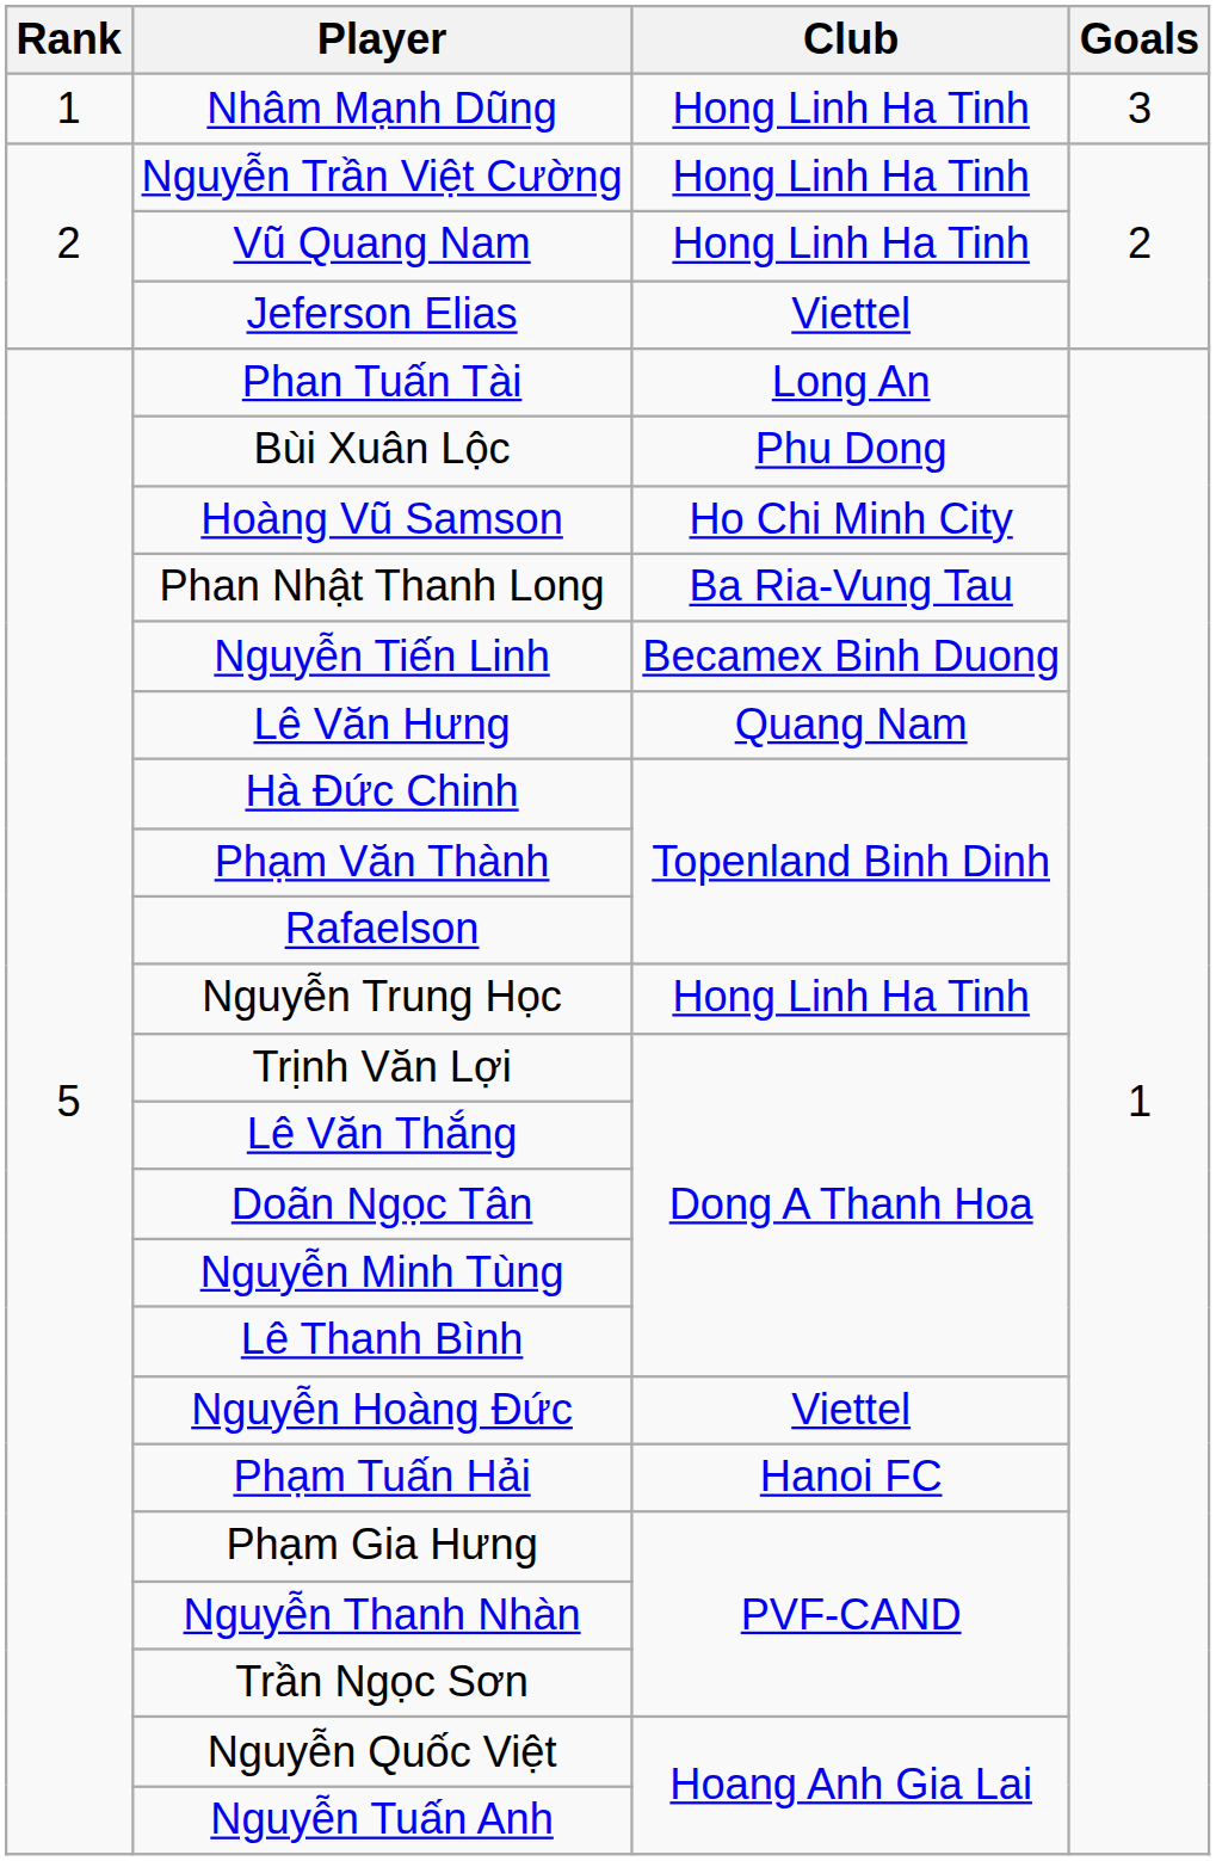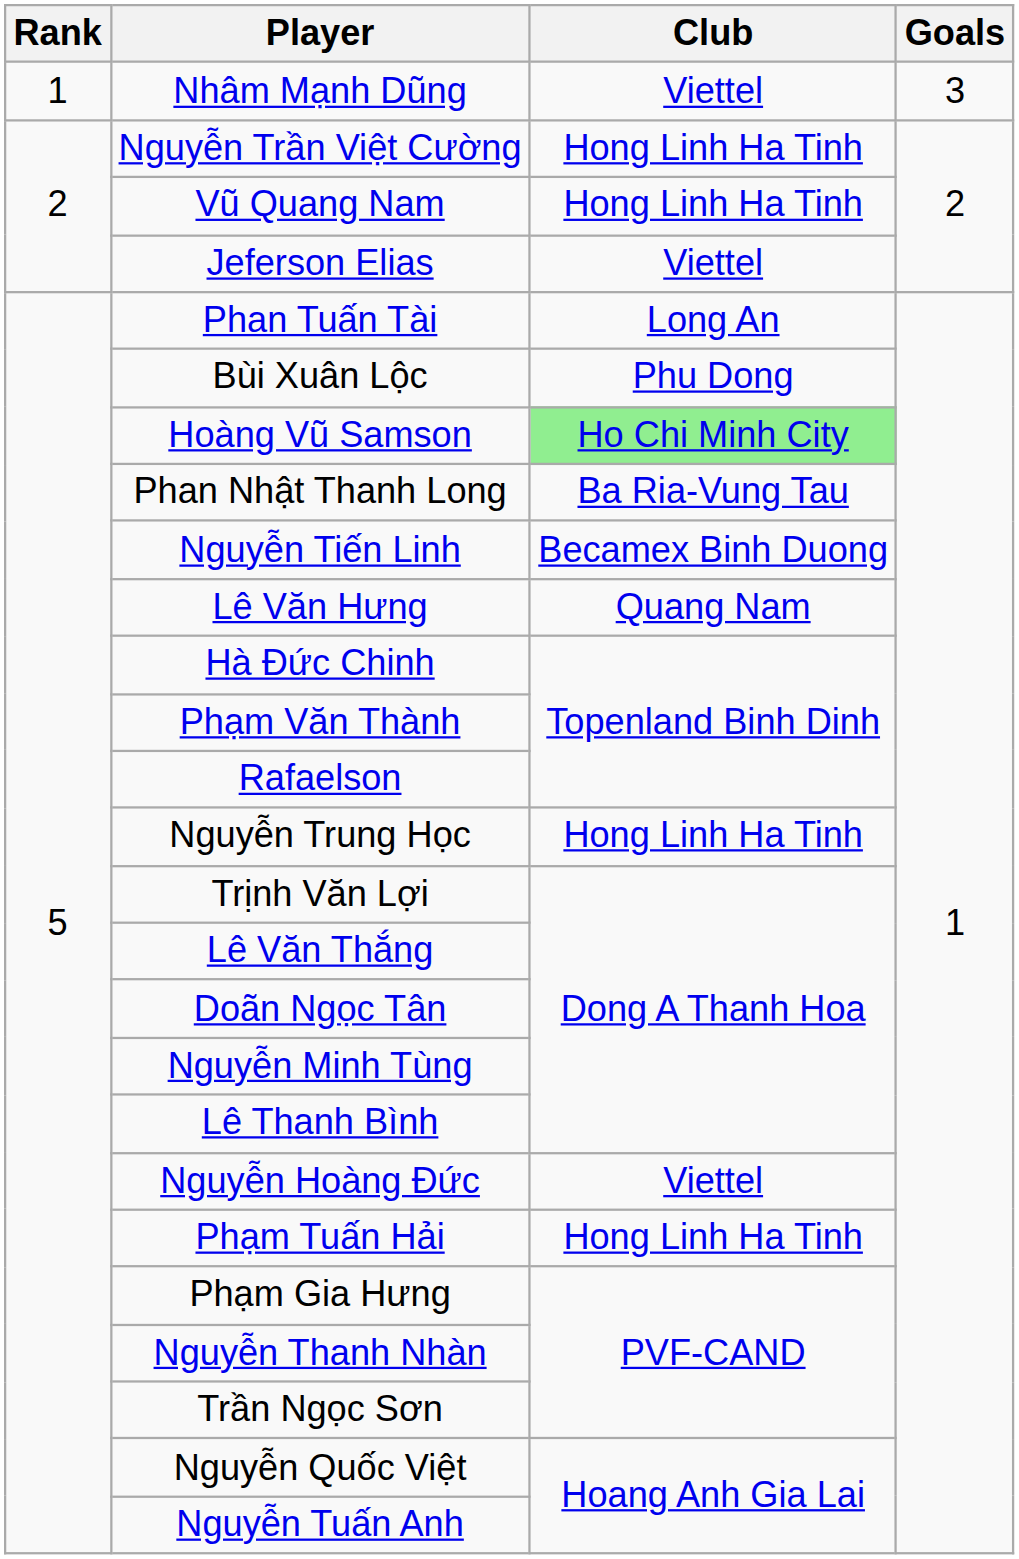Nhâm Mạnh Dũng | Club: Hong Linh Ha Tinh -> Viettel
Hoàng Vũ Samson | Club: no background -> lightgreen background
Phạm Tuấn Hải | Club: Hanoi FC -> Hong Linh Ha Tinh
